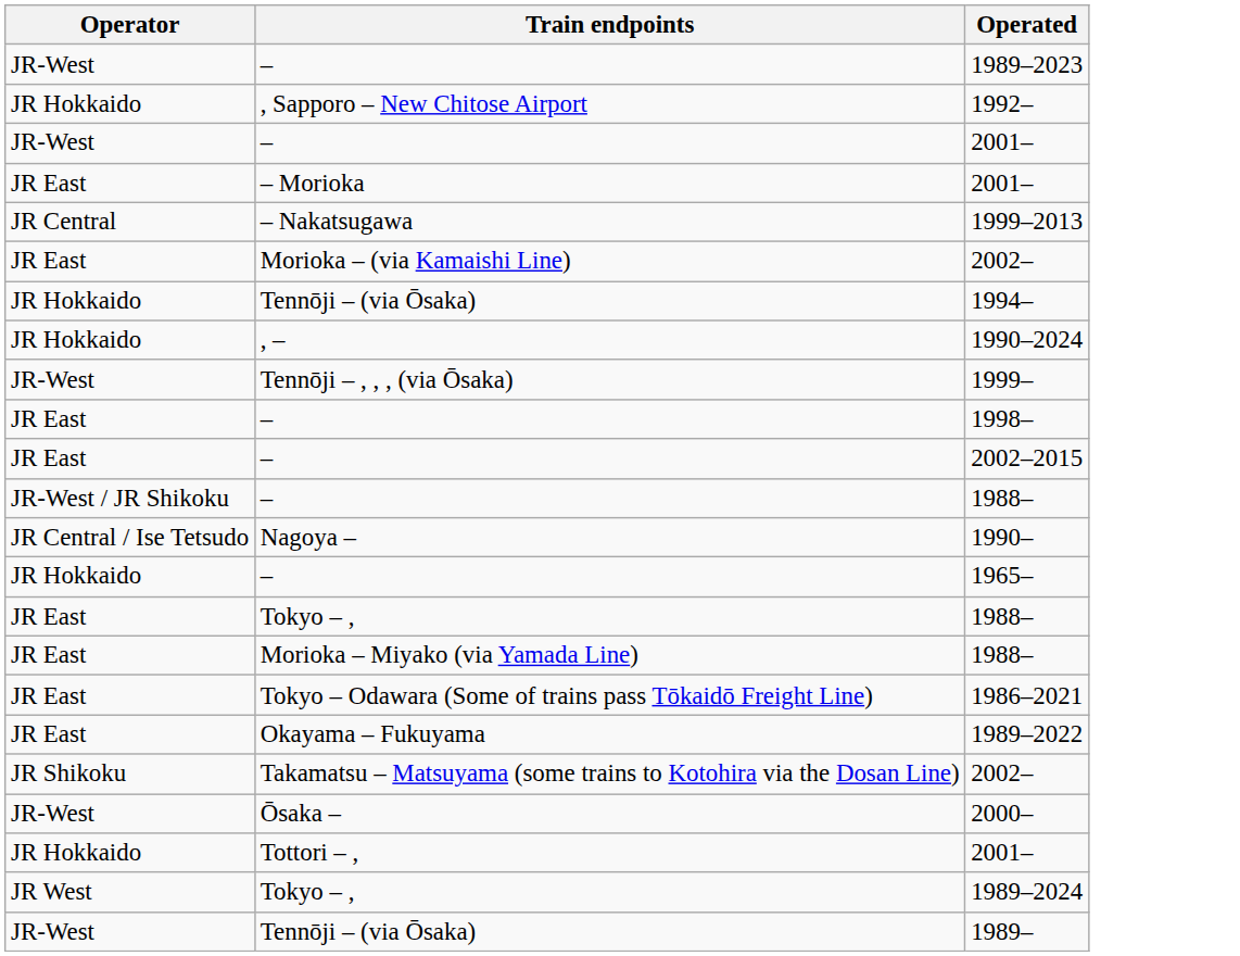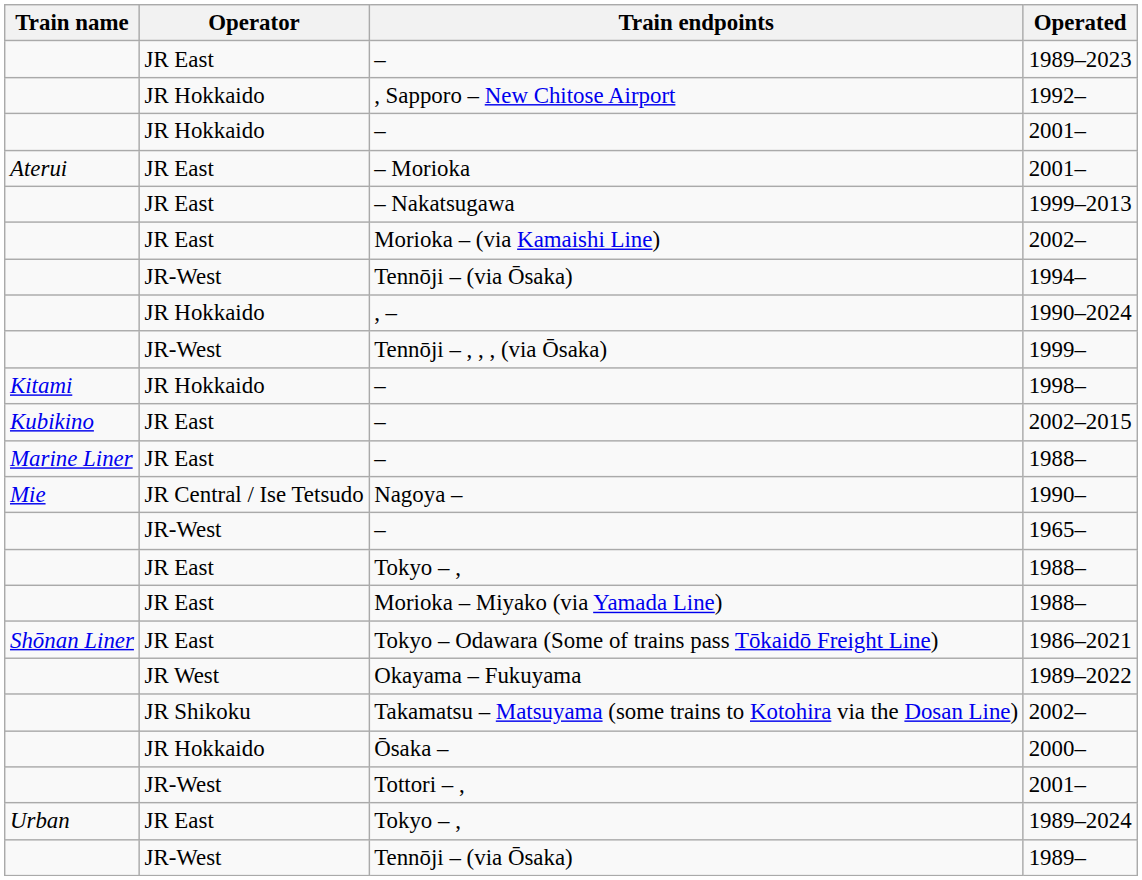+ column: Train name | Aterui | Kitami | Kubikino | Marine Liner | Mie | Shōnan Liner | Urban
1989–2023 | Operator: JR-West -> JR East
– / 2001– | Operator: JR-West -> JR Hokkaido
1999–2013 | Operator: JR Central -> JR East
1994– | Operator: JR Hokkaido -> JR-West
1998– | Operator: JR East -> JR Hokkaido
– / 1988– | Operator: JR-West / JR Shikoku -> JR East
1965– | Operator: JR Hokkaido -> JR-West
1989–2022 | Operator: JR East -> JR West
2000– | Operator: JR-West -> JR Hokkaido
Tottori – , / 2001– | Operator: JR Hokkaido -> JR-West
1989–2024 | Operator: JR West -> JR East
